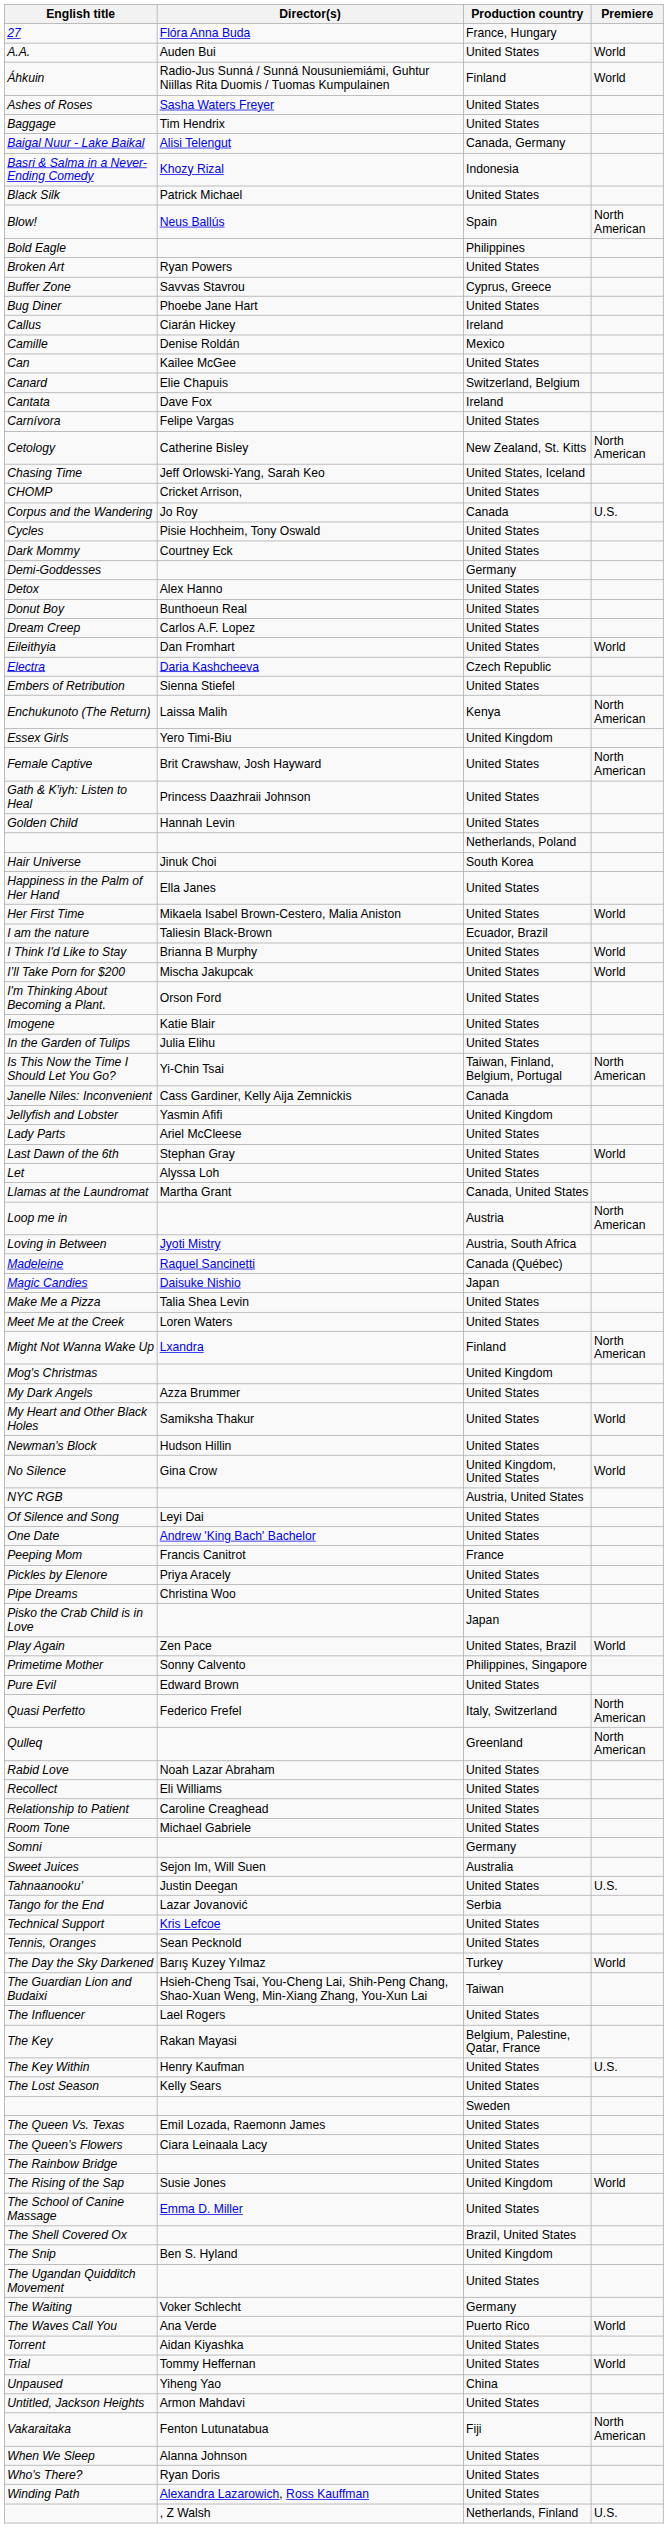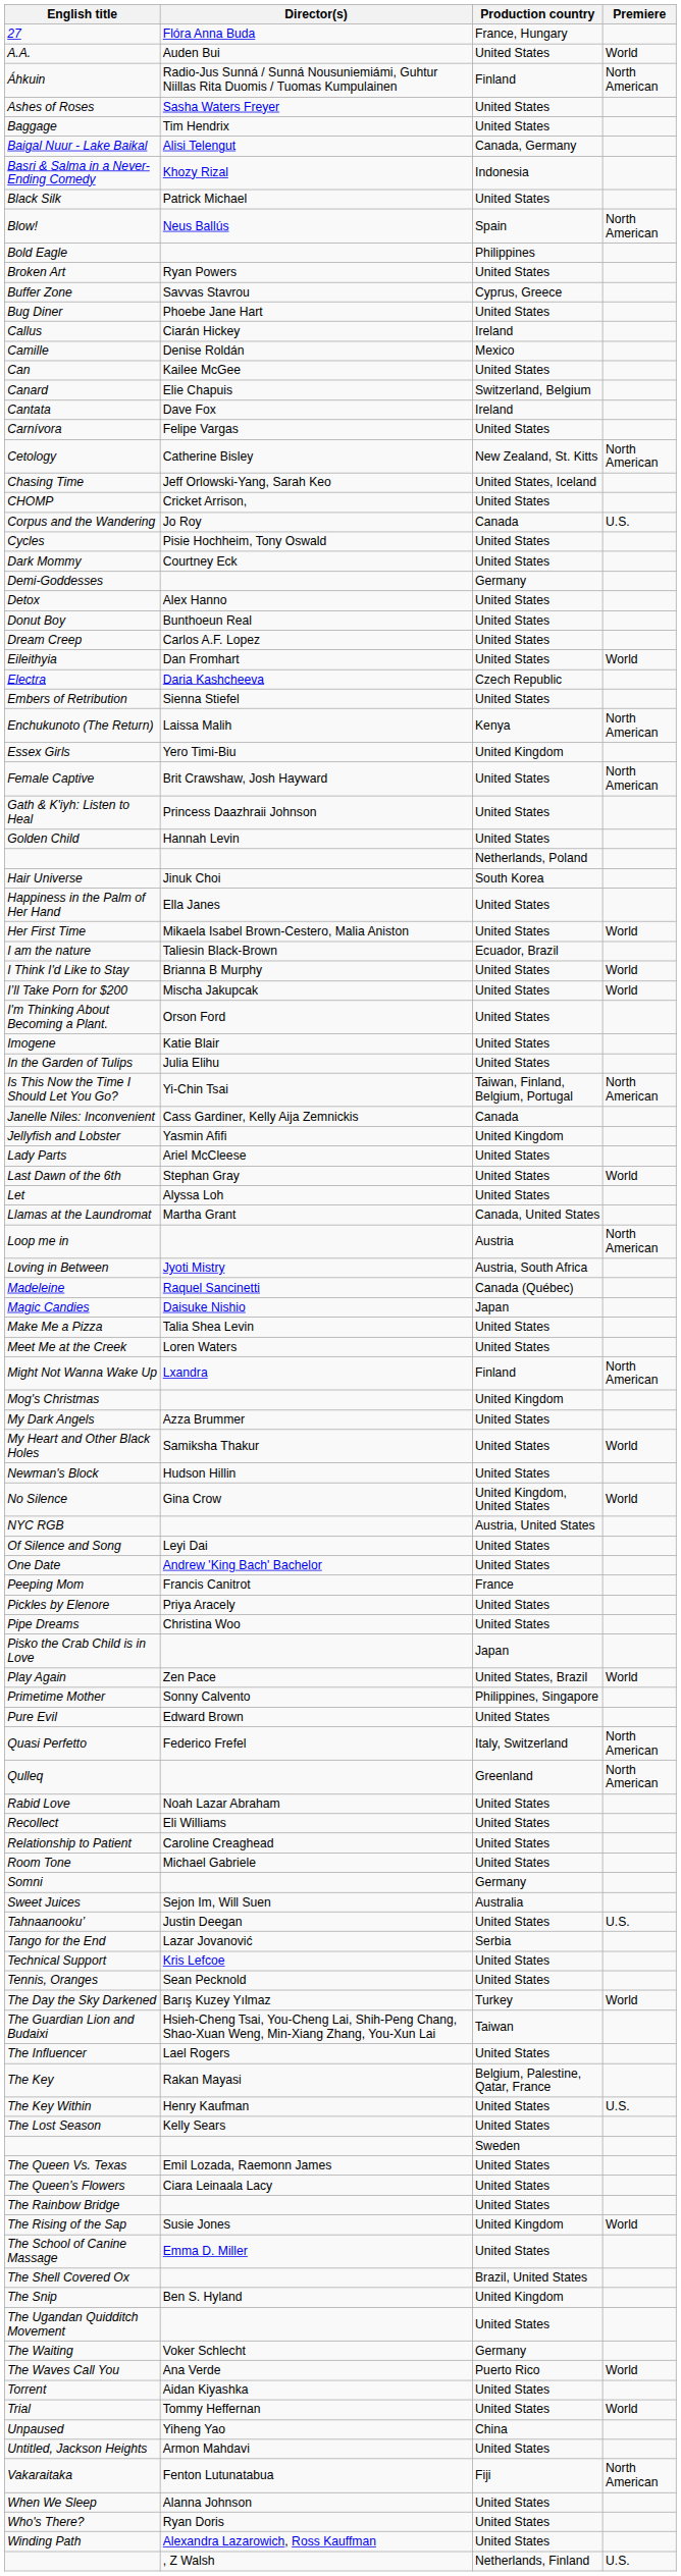Áhkuin | Premiere: World -> North American
